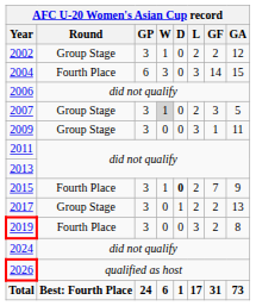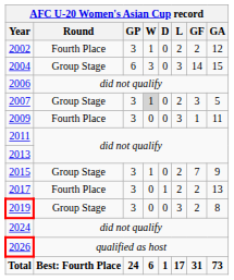2002 | Round: Group Stage -> Fourth Place
2004 | Round: Fourth Place -> Group Stage
2009 | Round: Group Stage -> Fourth Place
2015 | Round: Fourth Place -> Group Stage
2015 | D: bold -> normal
2017 | Round: Group Stage -> Fourth Place
2019 | Round: Fourth Place -> Group Stage
